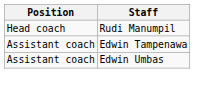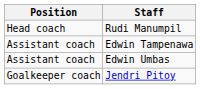+ row: Goalkeeper coach | Jendri Pitoy
